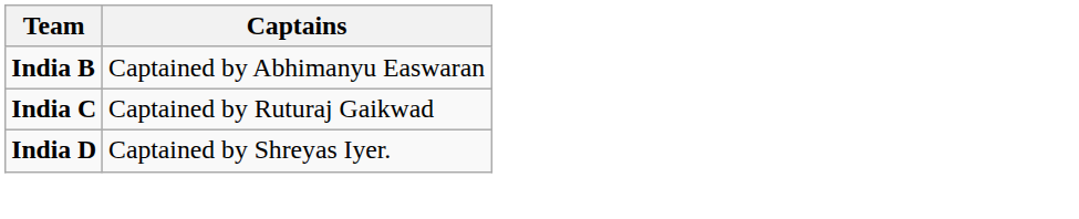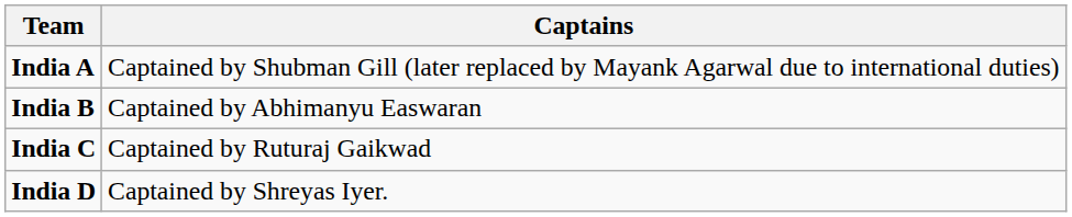+ row: India A | Captained by Shubman Gill (later replaced by Mayank Agarwal due to international duties)
